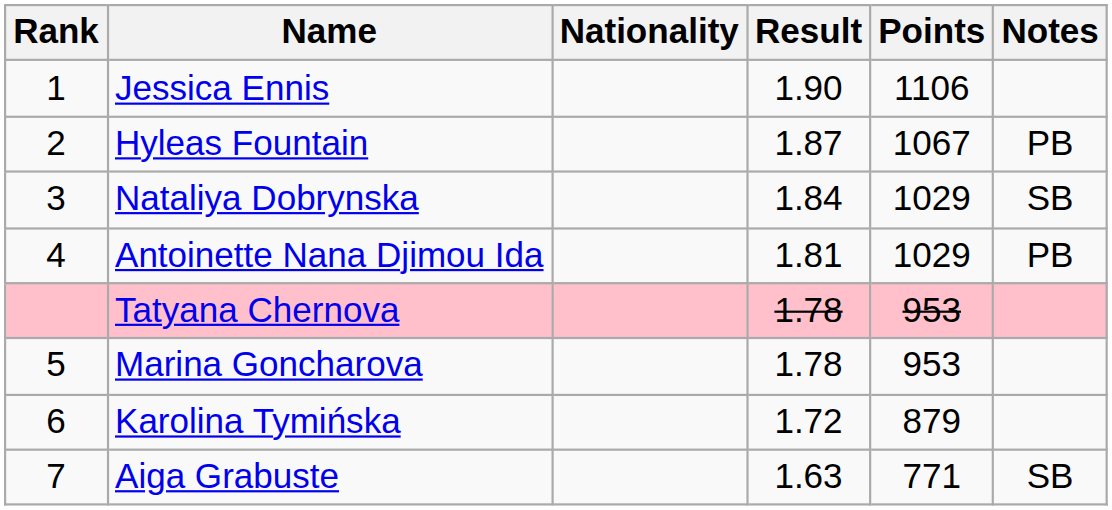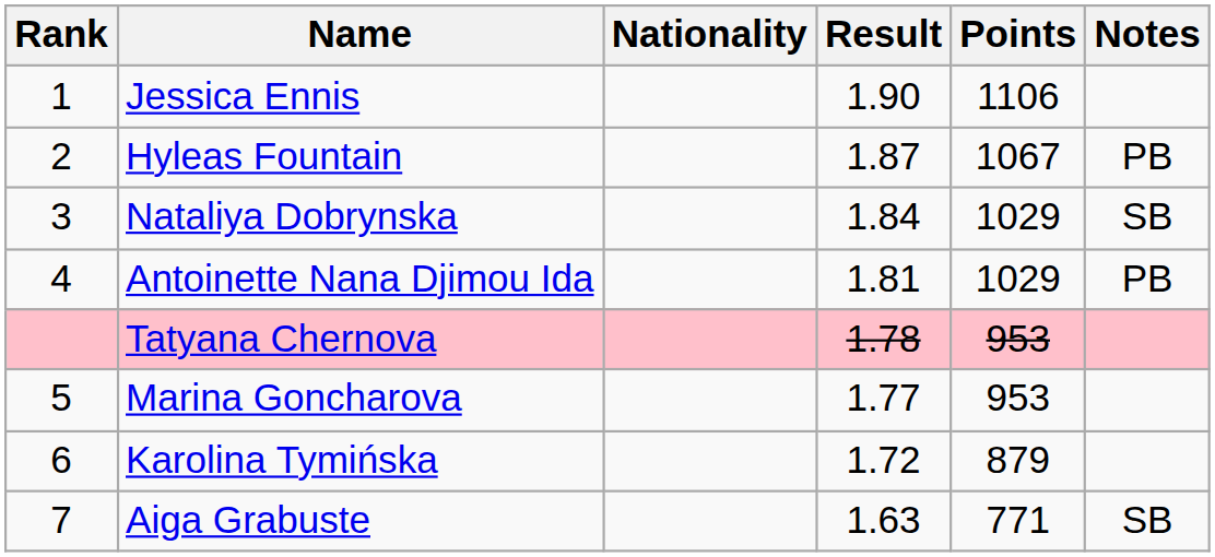Marina Goncharova | Result: 1.78 -> 1.77
